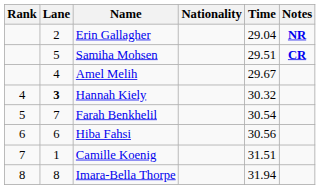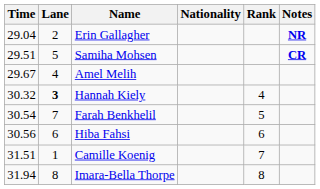columns swapped: Rank <-> Time
